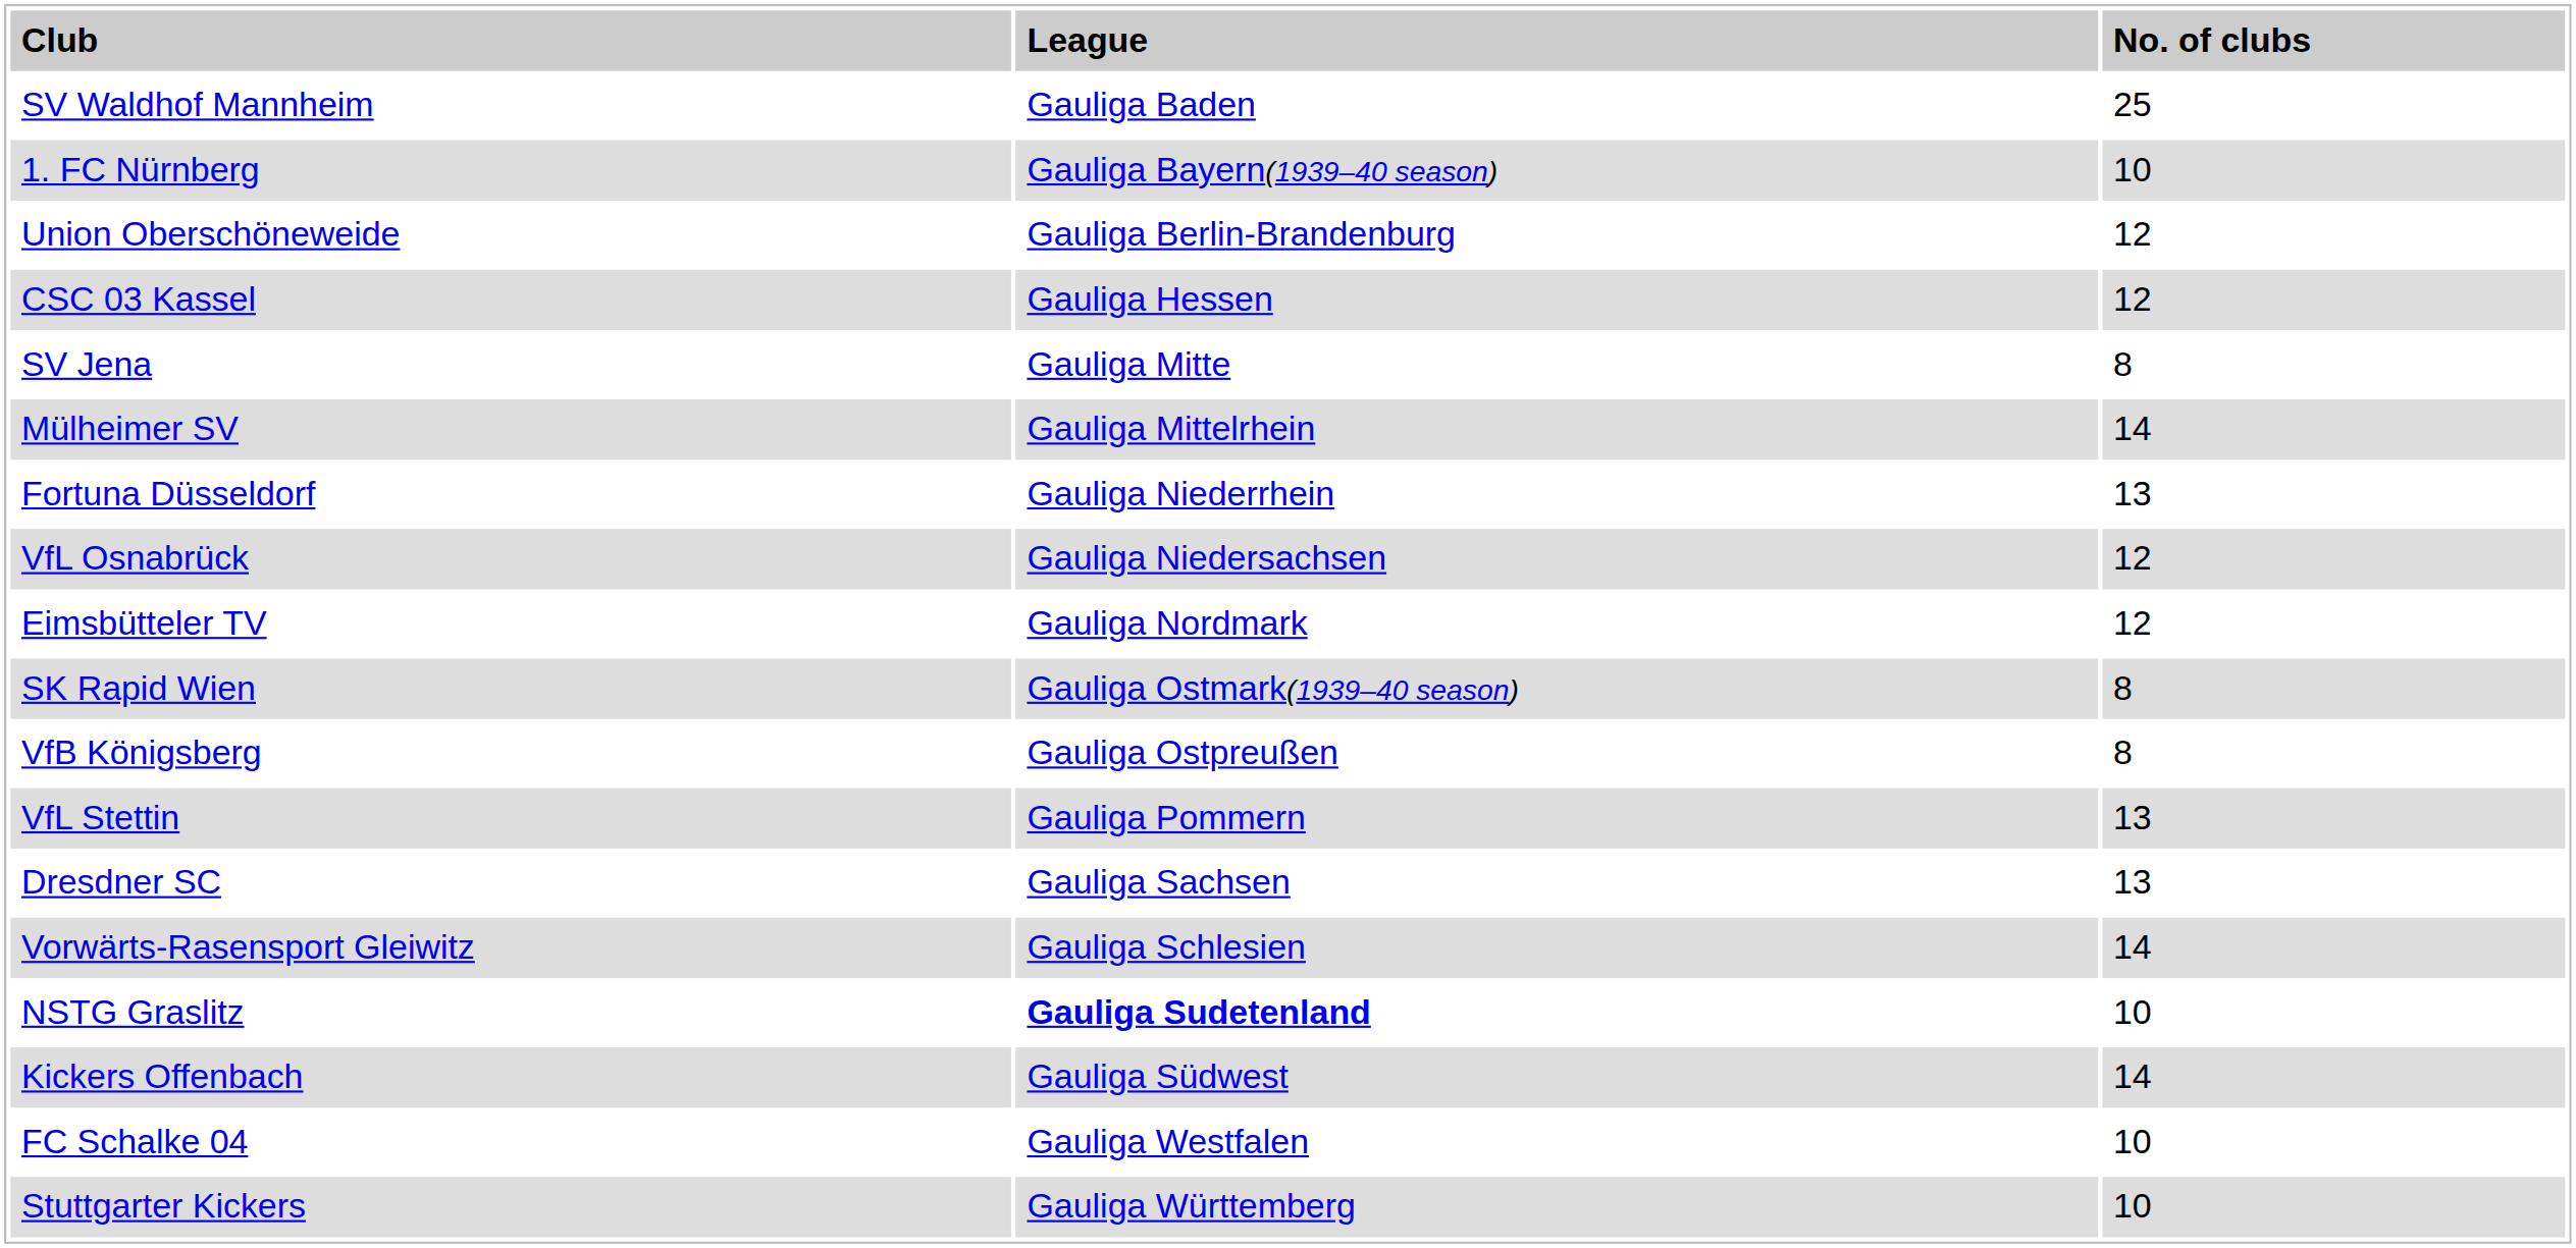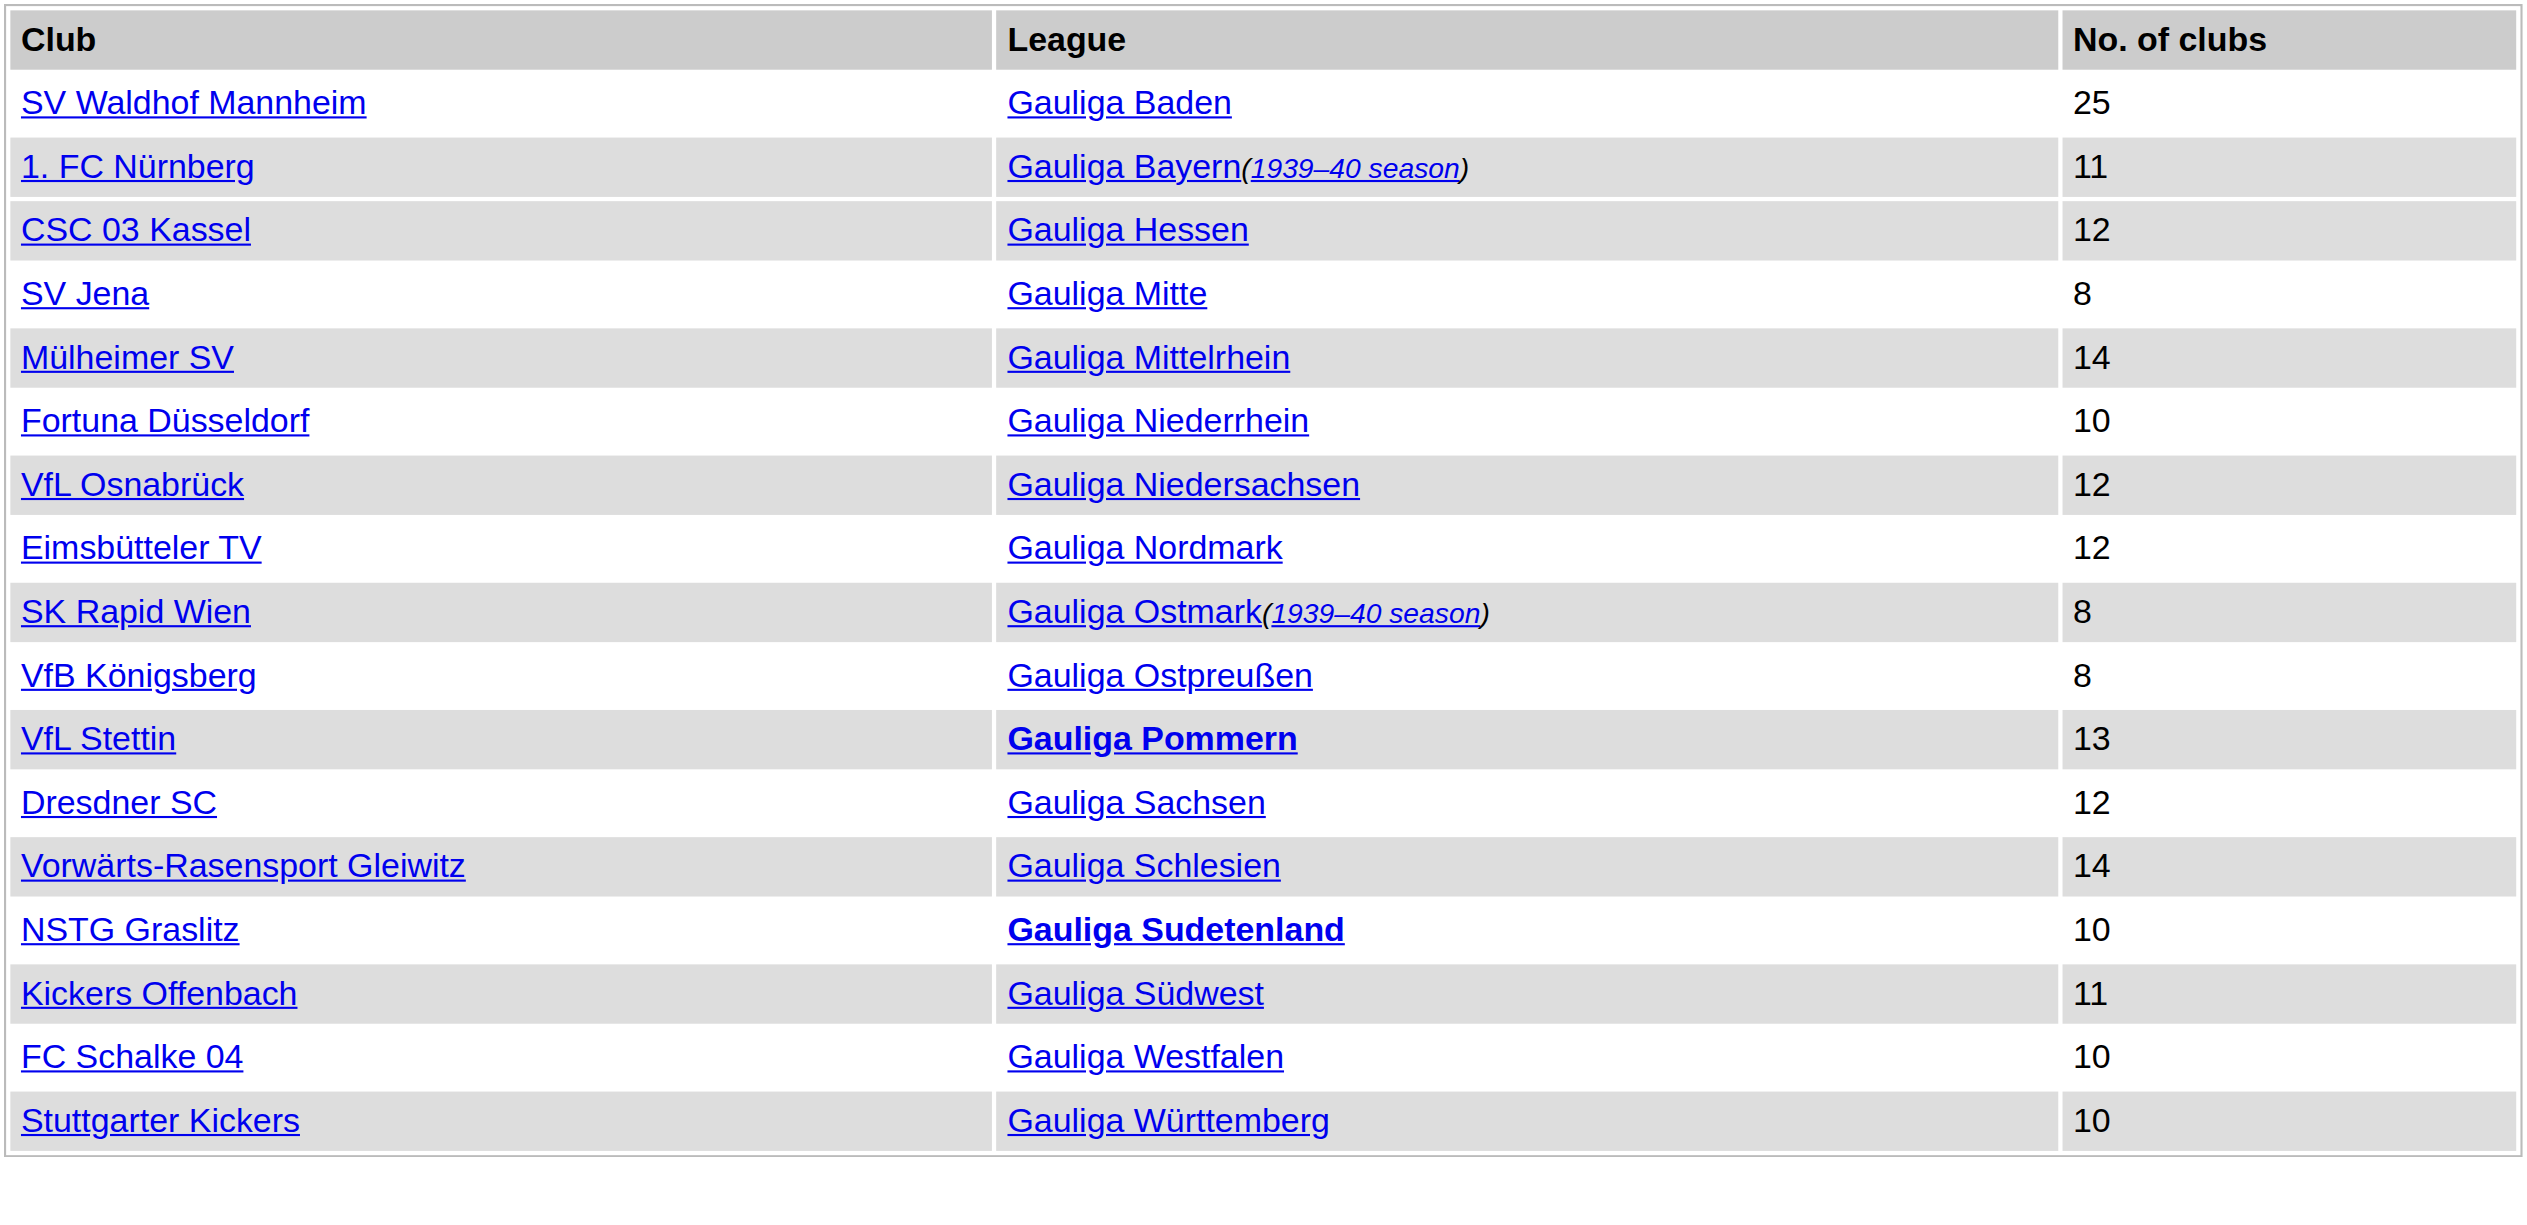1. FC Nürnberg | column 3: 10 -> 11
- row: Union Oberschöneweide | Gauliga Berlin-Brandenburg | 12
Fortuna Düsseldorf | column 3: 13 -> 10
VfL Stettin | column 2: normal -> bold
Dresdner SC | column 3: 13 -> 12
Kickers Offenbach | column 3: 14 -> 11
